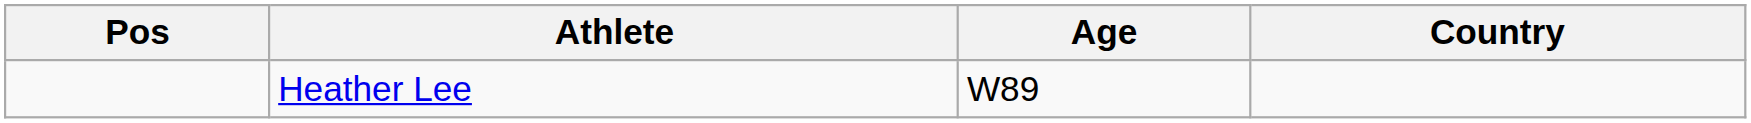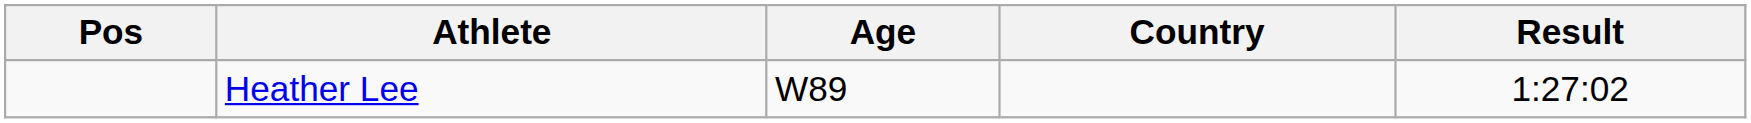+ column: Result | 1:27:02
